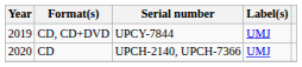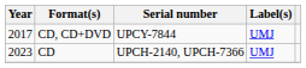CD, CD+DVD | Year: 2019 -> 2017
CD | Year: 2020 -> 2023
